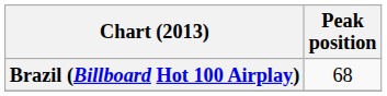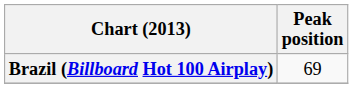Brazil (Billboard Hot 100 Airplay) | Peak position: 68 -> 69
